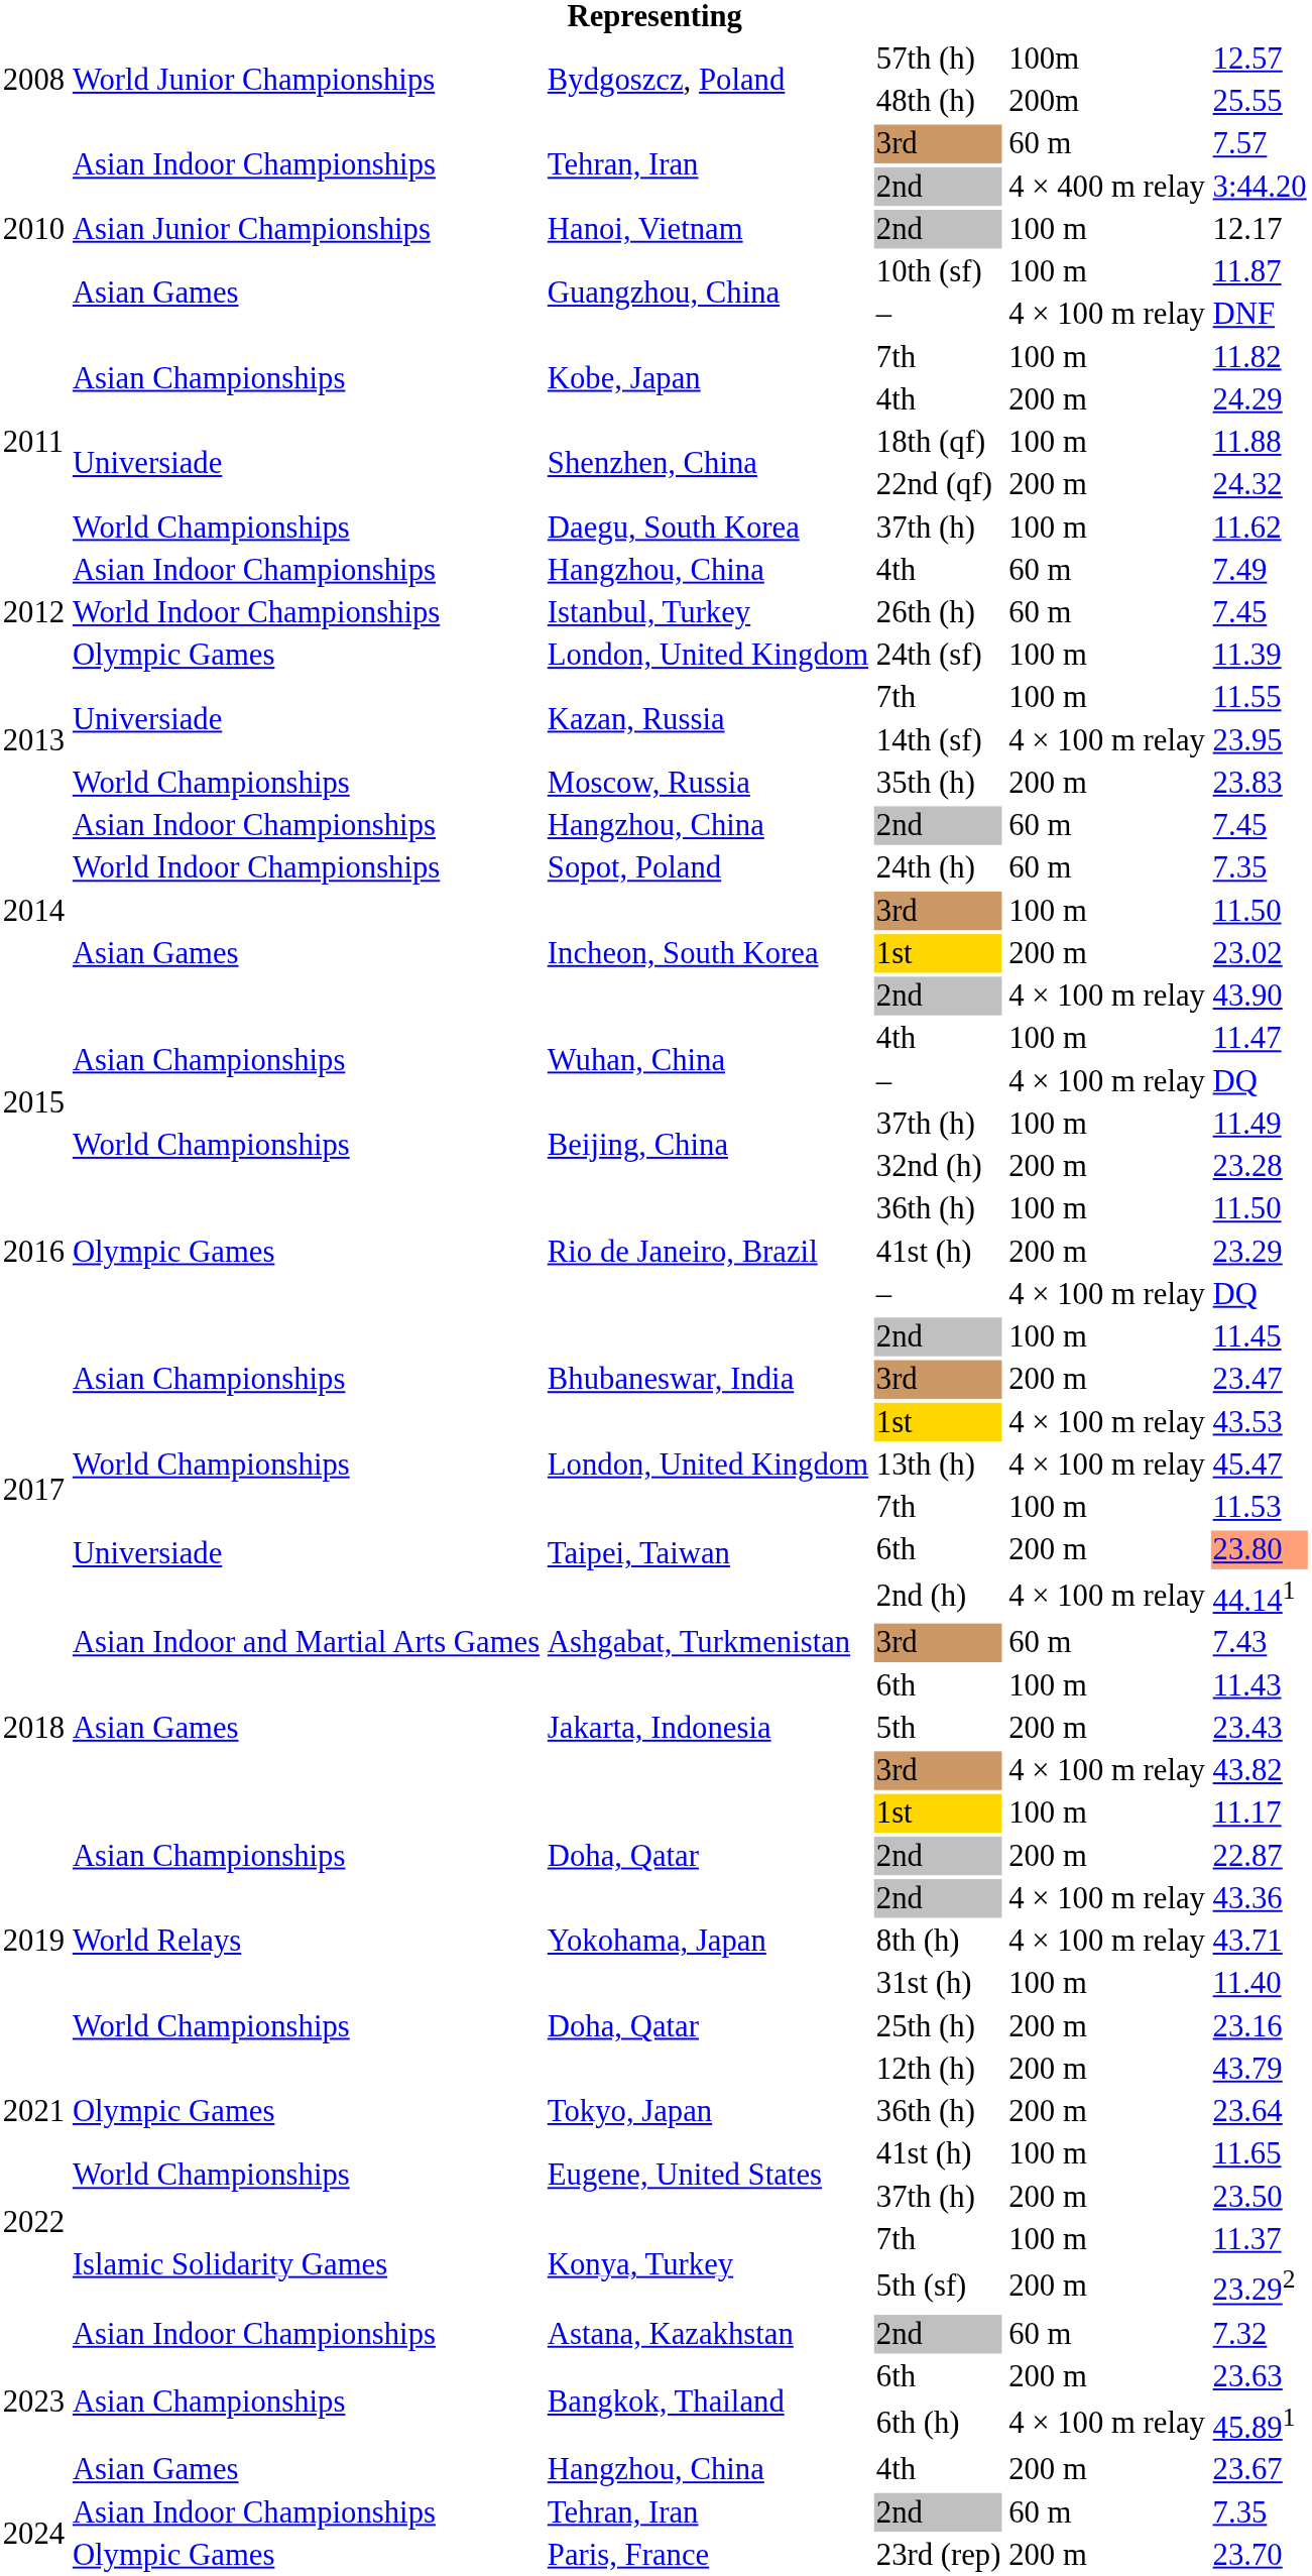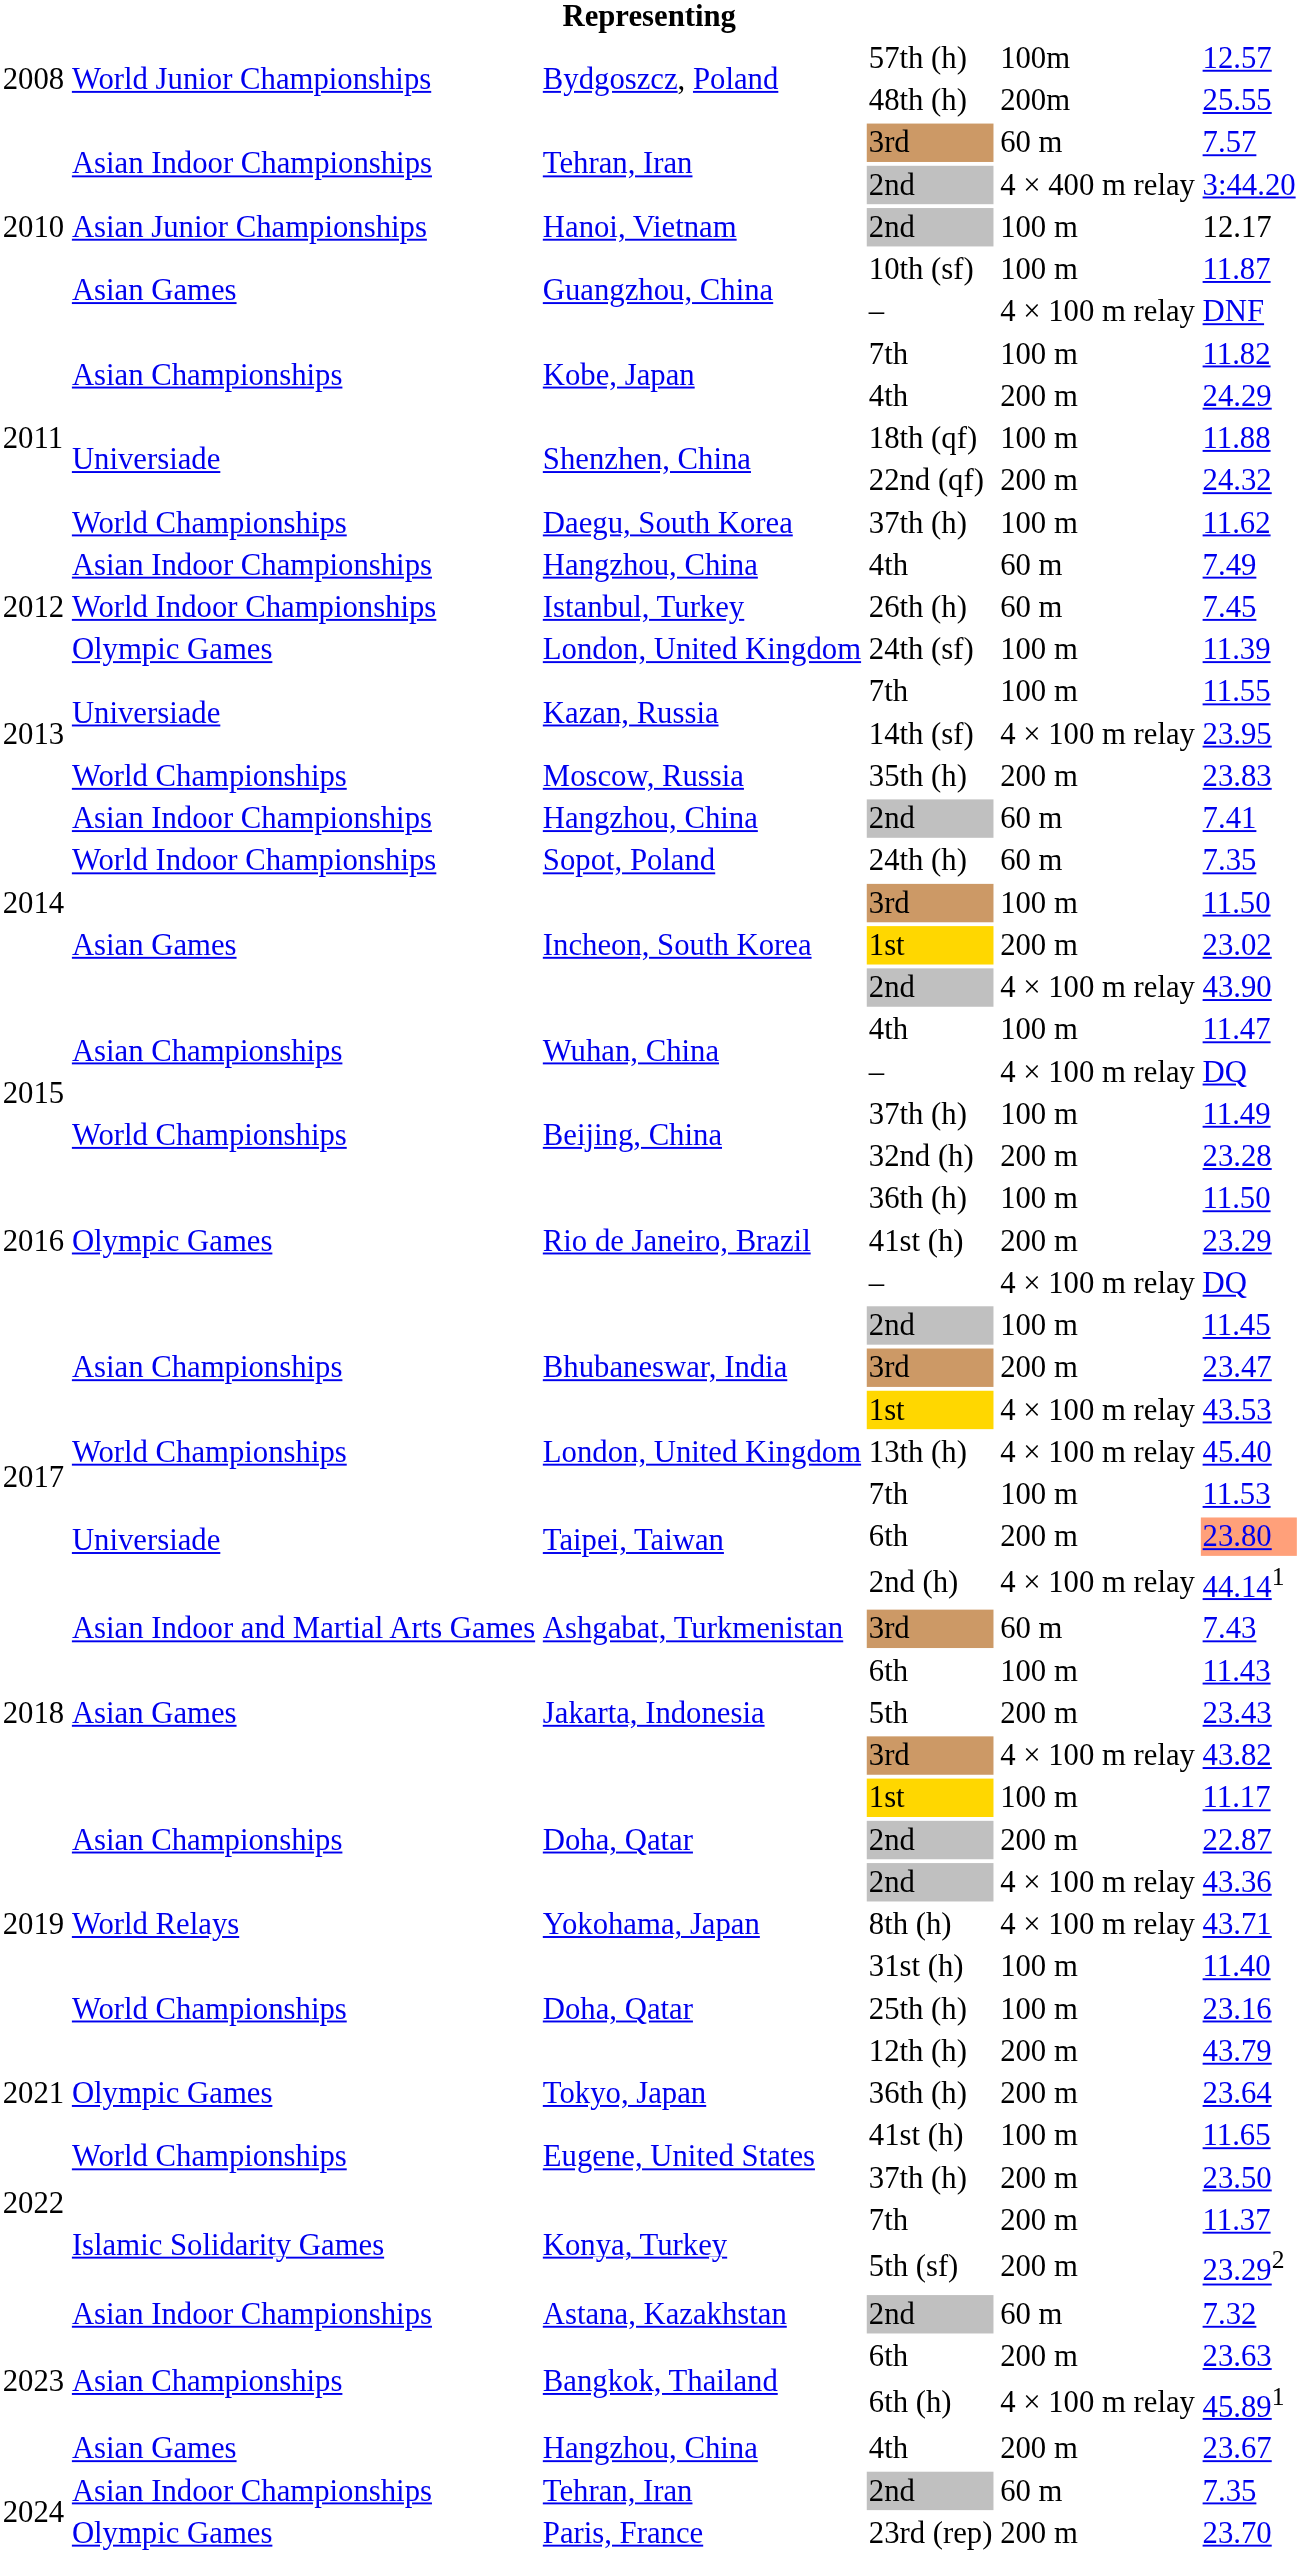Hangzhou, China / 2nd | column 6: 7.45 -> 7.41
13th (h) | column 6: 45.47 -> 45.40
25th (h) | column 5: 200 m -> 100 m
Konya, Turkey / 7th | column 5: 100 m -> 200 m
